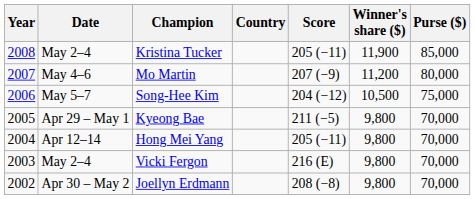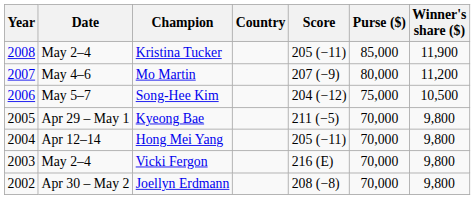columns swapped: Purse ($) <-> Winner's share ($)
